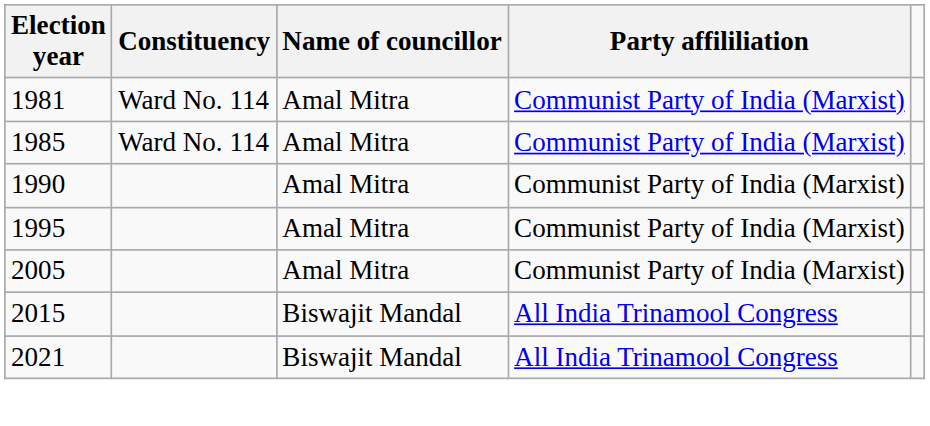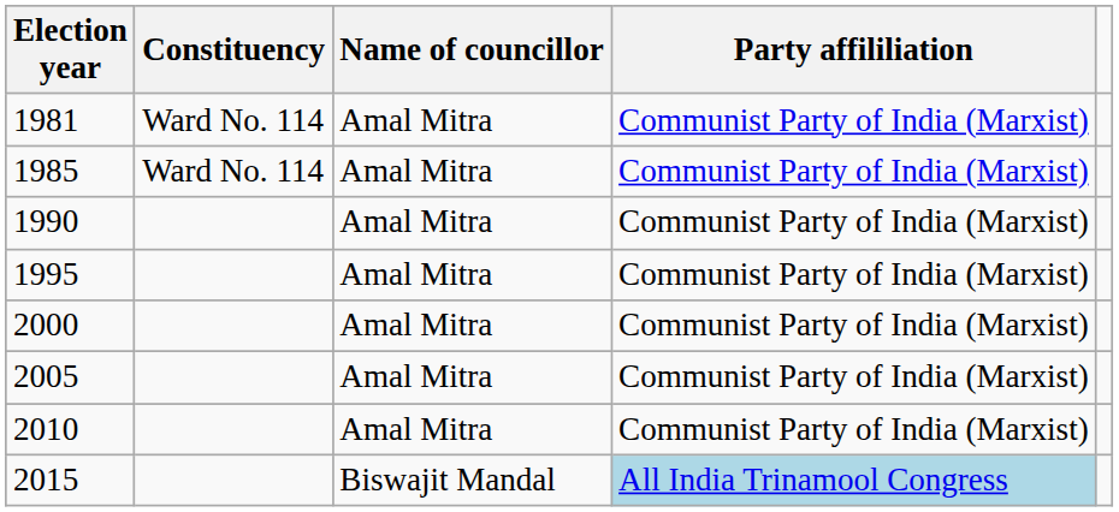+ row: 2000 | Amal Mitra | Communist Party of India (Marxist)
+ row: 2010 | Amal Mitra | Communist Party of India (Marxist)
2015 | Party affililiation: no background -> lightblue background
- row: 2021 | Biswajit Mandal | All India Trinamool Congress
